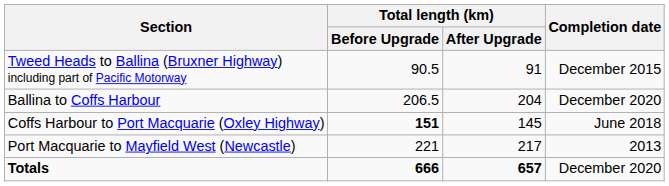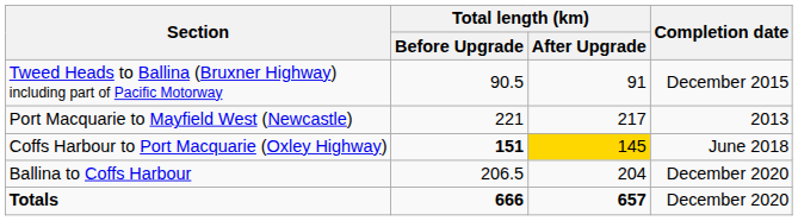rows swapped: Ballina to Coffs Harbour <-> Port Macquarie to Mayfield West (Newcastle)
Coffs Harbour to Port Macquarie (Oxley Highway) | Total length (km) / After Upgrade: no background -> gold background
